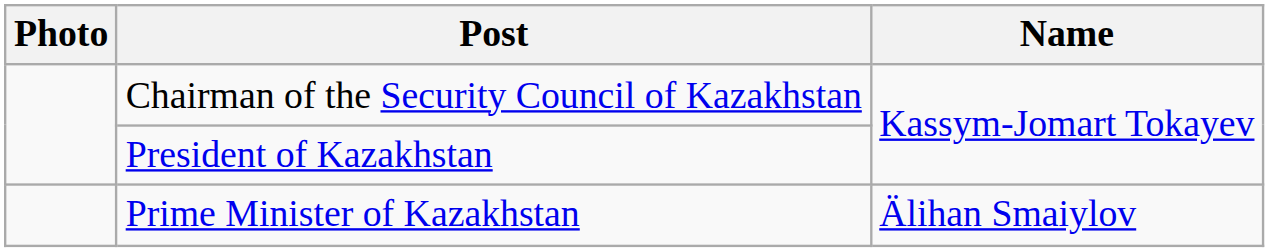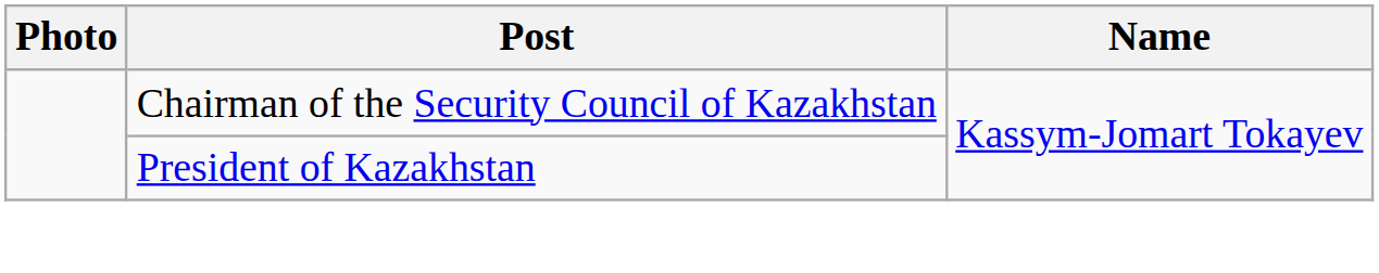- row: Prime Minister of Kazakhstan | Älihan Smaiylov
